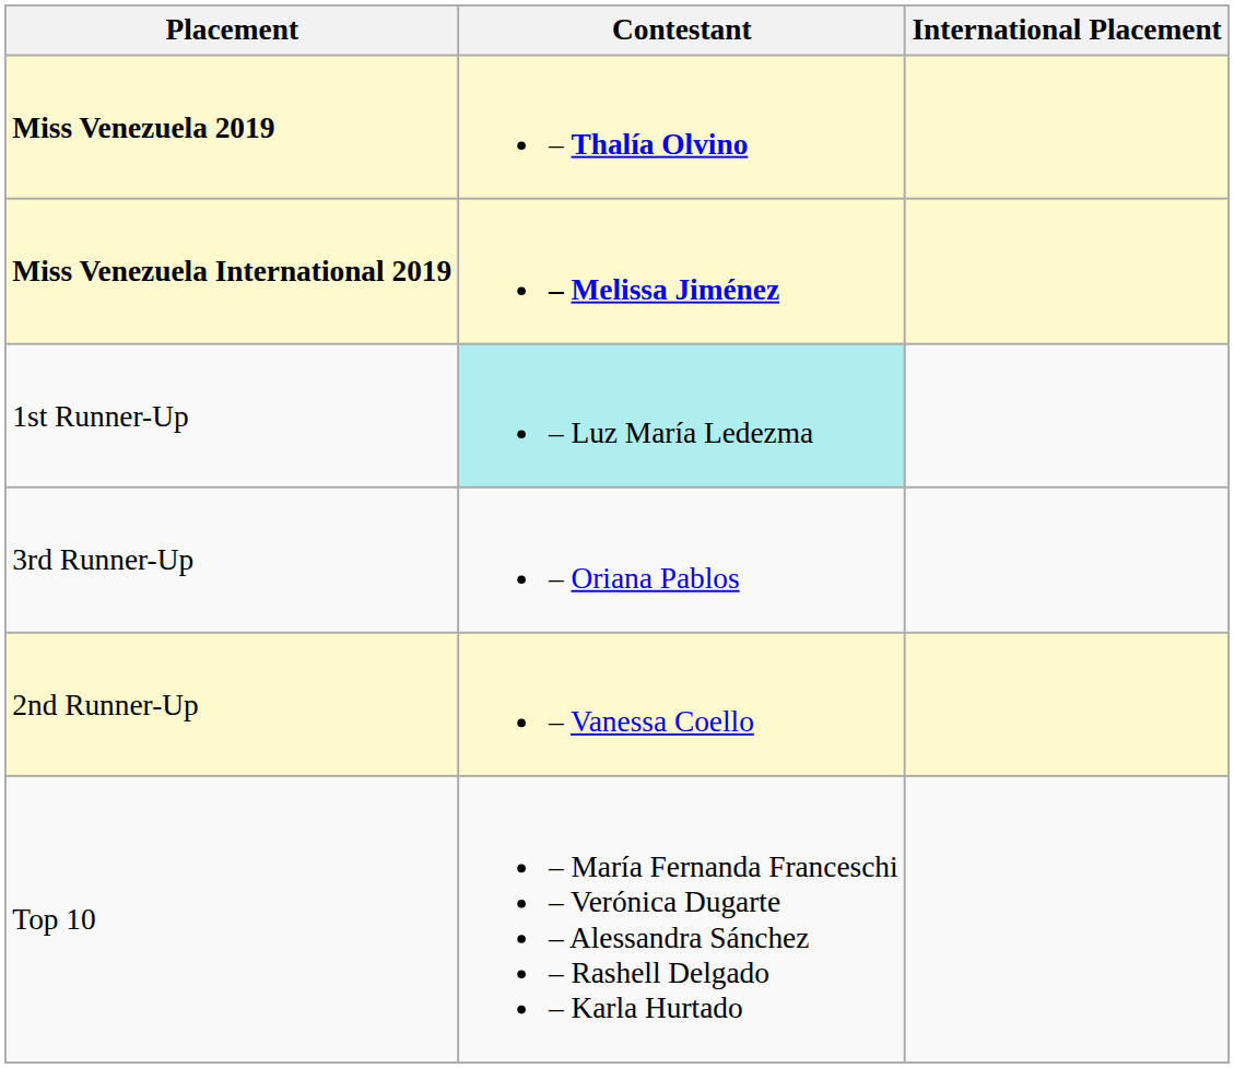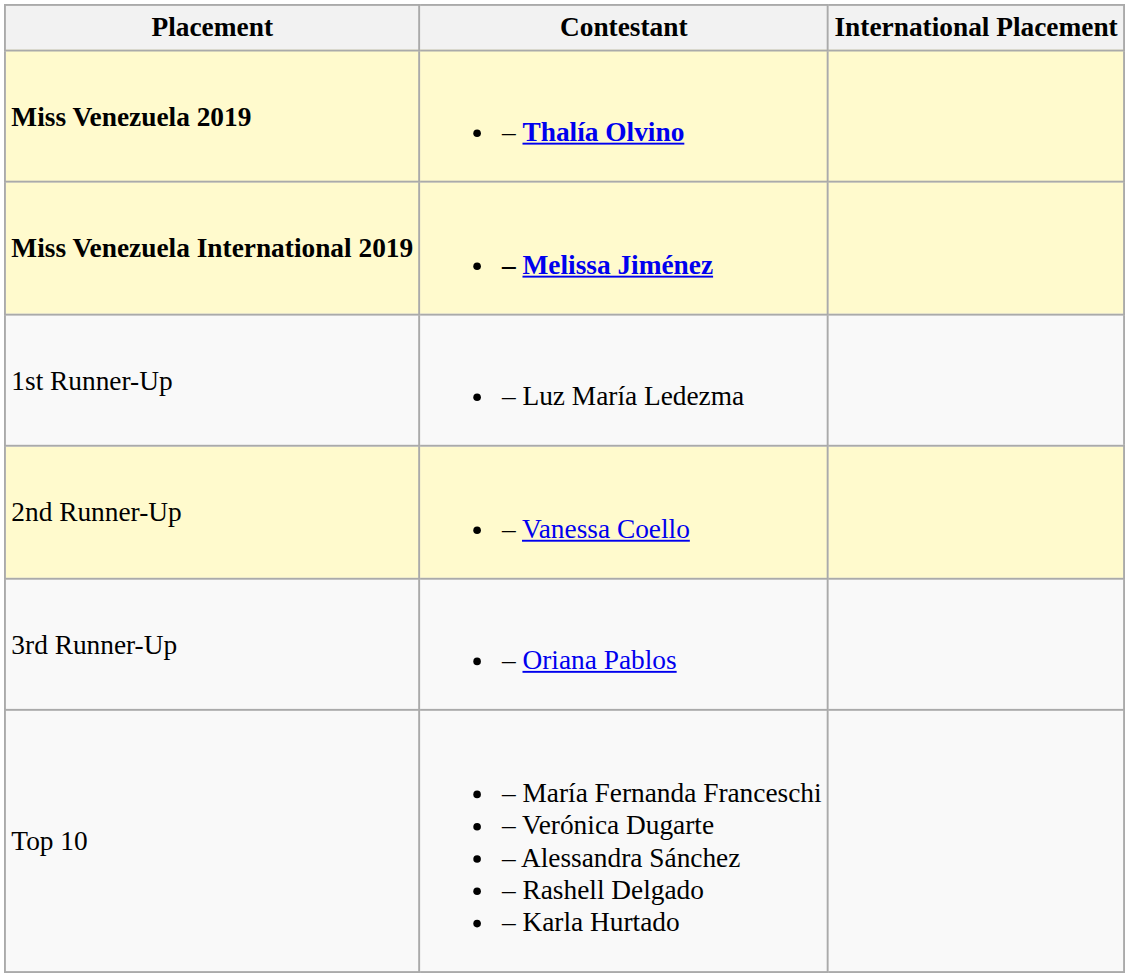1st Runner-Up | Contestant: paleturquoise background -> no background
rows swapped: 2nd Runner-Up <-> 3rd Runner-Up
